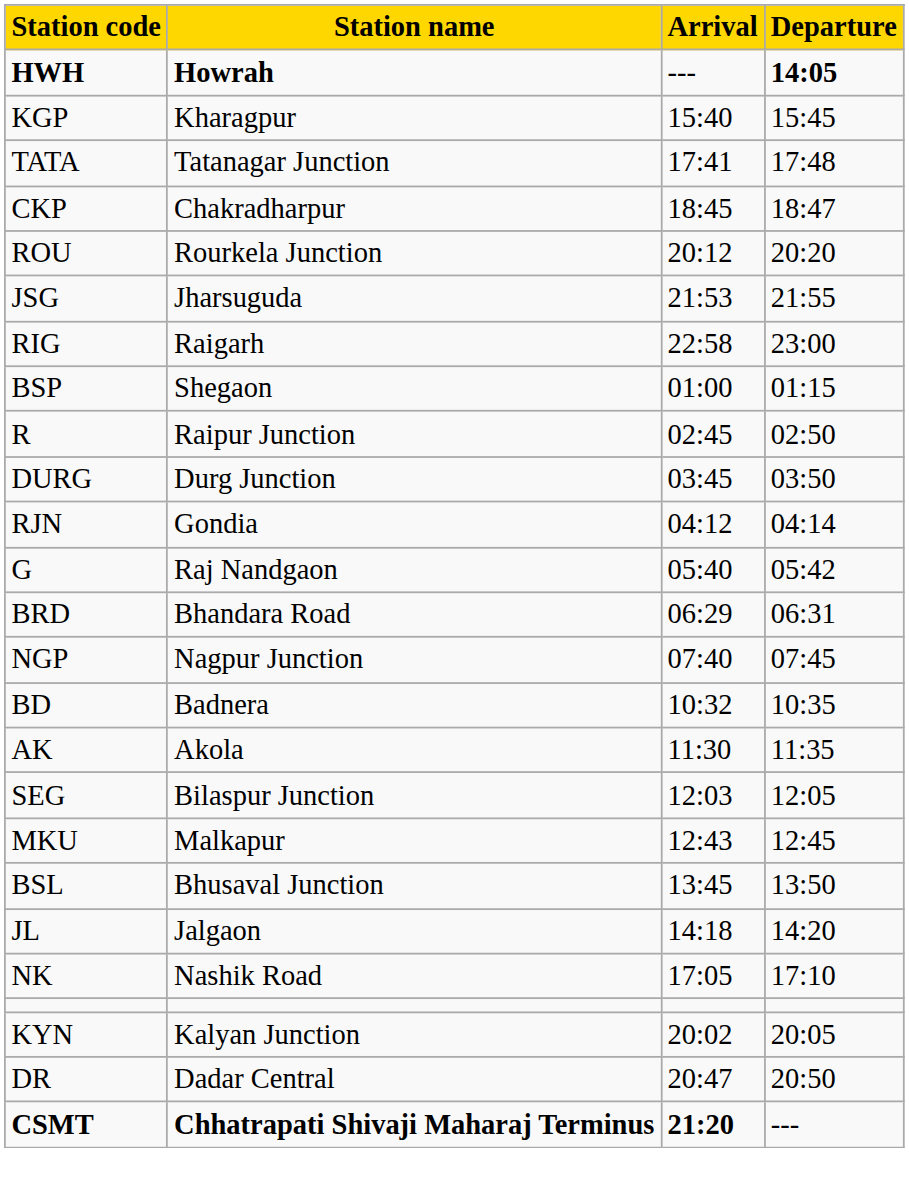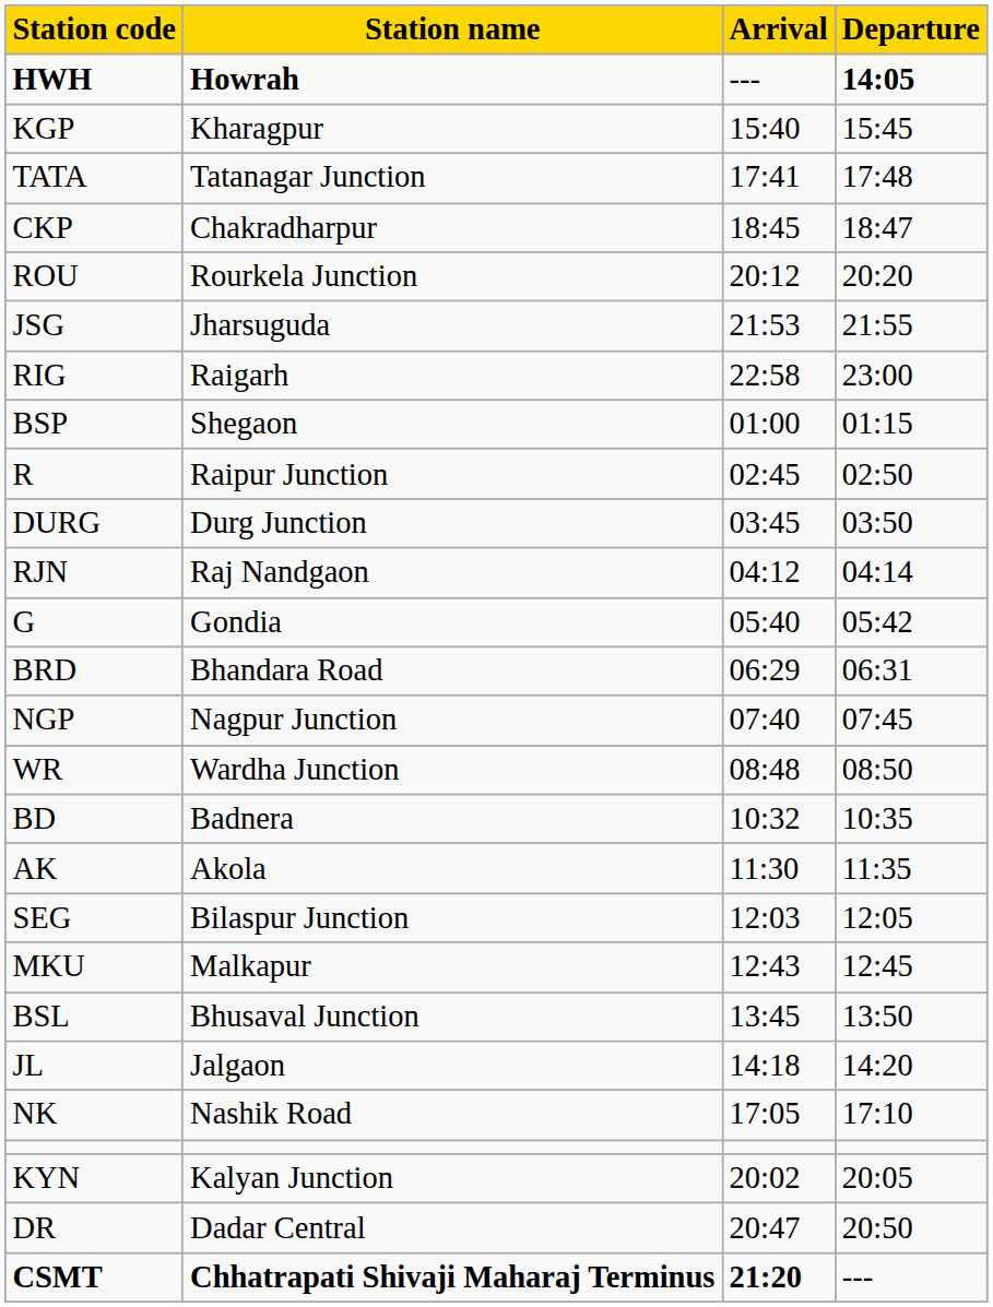RJN | Station name: Gondia -> Raj Nandgaon
G | Station name: Raj Nandgaon -> Gondia
+ row: WR | Wardha Junction | 08:48 | 08:50
